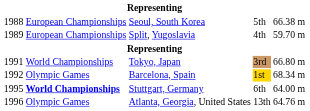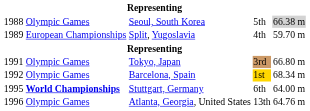Seoul, South Korea | column 2: European Championships -> Olympic Games
Seoul, South Korea | column 5: no background -> lightgrey background
Tokyo, Japan | column 2: World Championships -> Olympic Games
